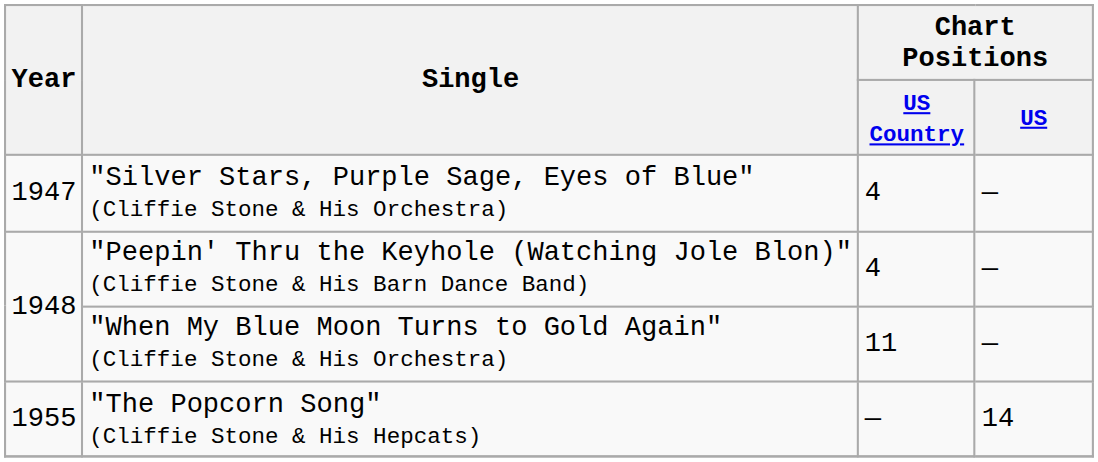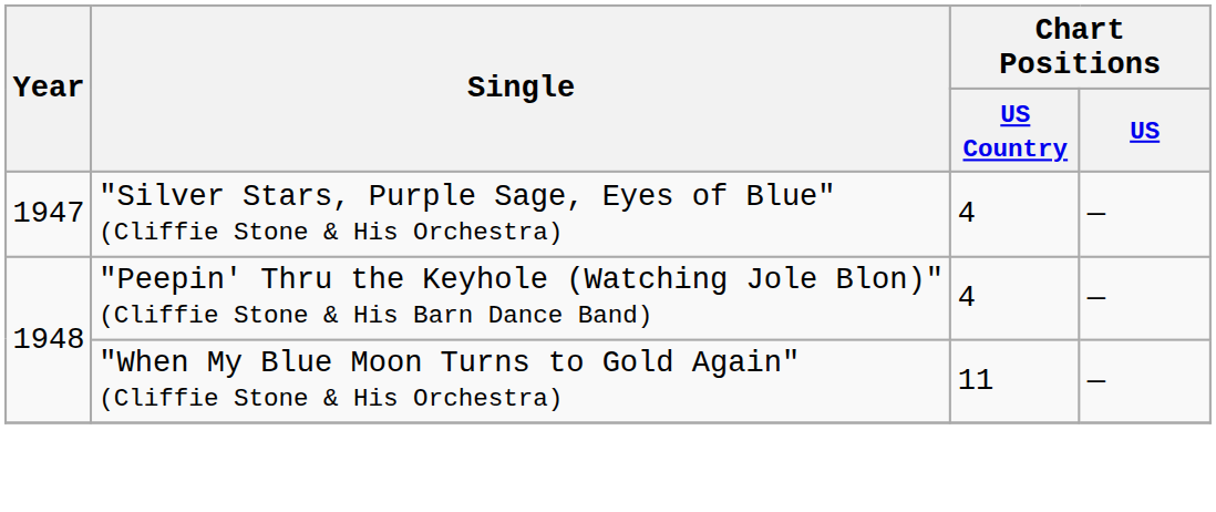- row: 1955 | "The Popcorn Song" (Cliffie Stone & His Hepcats) | — | 14
